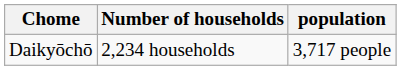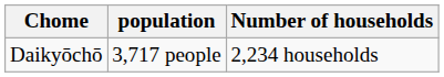columns swapped: Number of households <-> population
